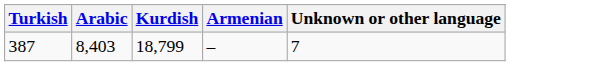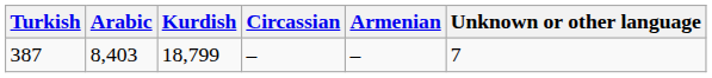+ column: Circassian | –
